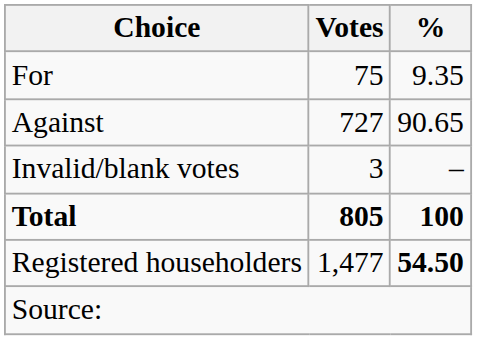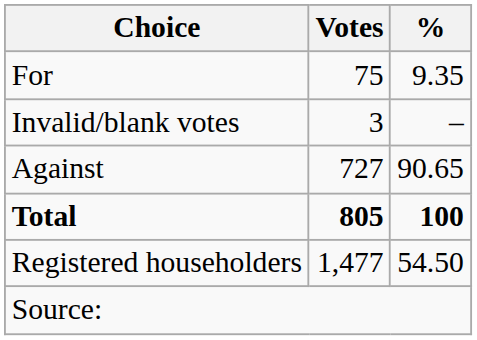rows swapped: Against <-> Invalid/blank votes
Registered householders | %: bold -> normal
